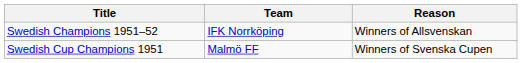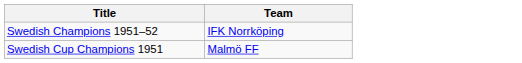- column: Reason | Winners of Allsvenskan | Winners of Svenska Cupen
